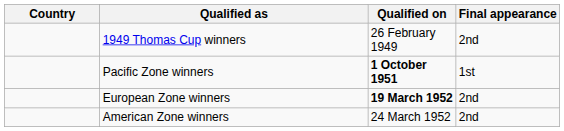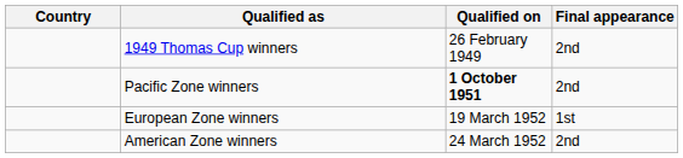Pacific Zone winners | Final appearance: 1st -> 2nd
European Zone winners | Qualified on: bold -> normal
European Zone winners | Final appearance: 2nd -> 1st
